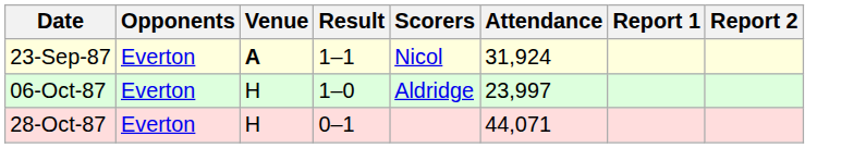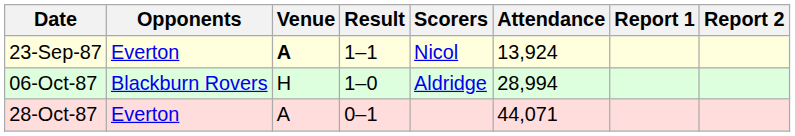23-Sep-87 | Attendance: 31,924 -> 13,924
06-Oct-87 | Opponents: Everton -> Blackburn Rovers
06-Oct-87 | Attendance: 23,997 -> 28,994
28-Oct-87 | Venue: H -> A
